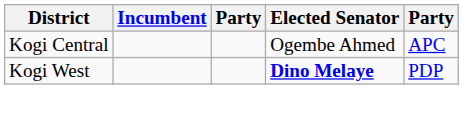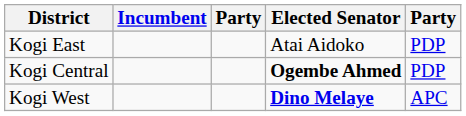+ row: Kogi East | Atai Aidoko | PDP
Kogi Central | Elected Senator: normal -> bold
Kogi Central | column 5: APC -> PDP
Kogi West | column 5: PDP -> APC
